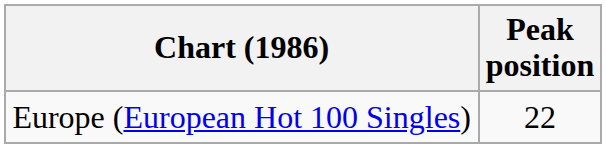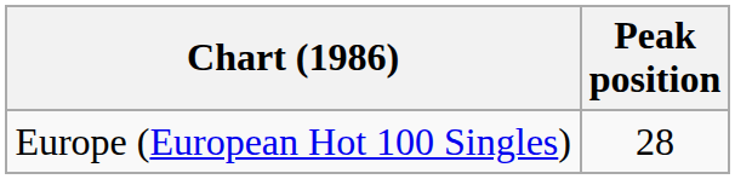Europe (European Hot 100 Singles) | Peak position: 22 -> 28
